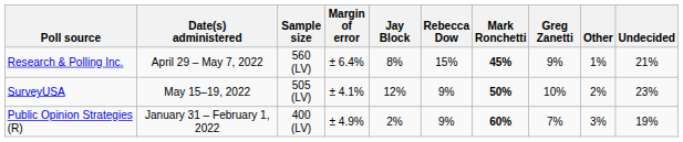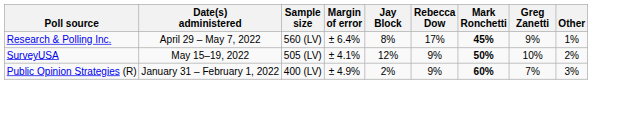- column: Undecided | 21% | 23% | 19%
Research & Polling Inc. | Rebecca Dow: 15% -> 17%
